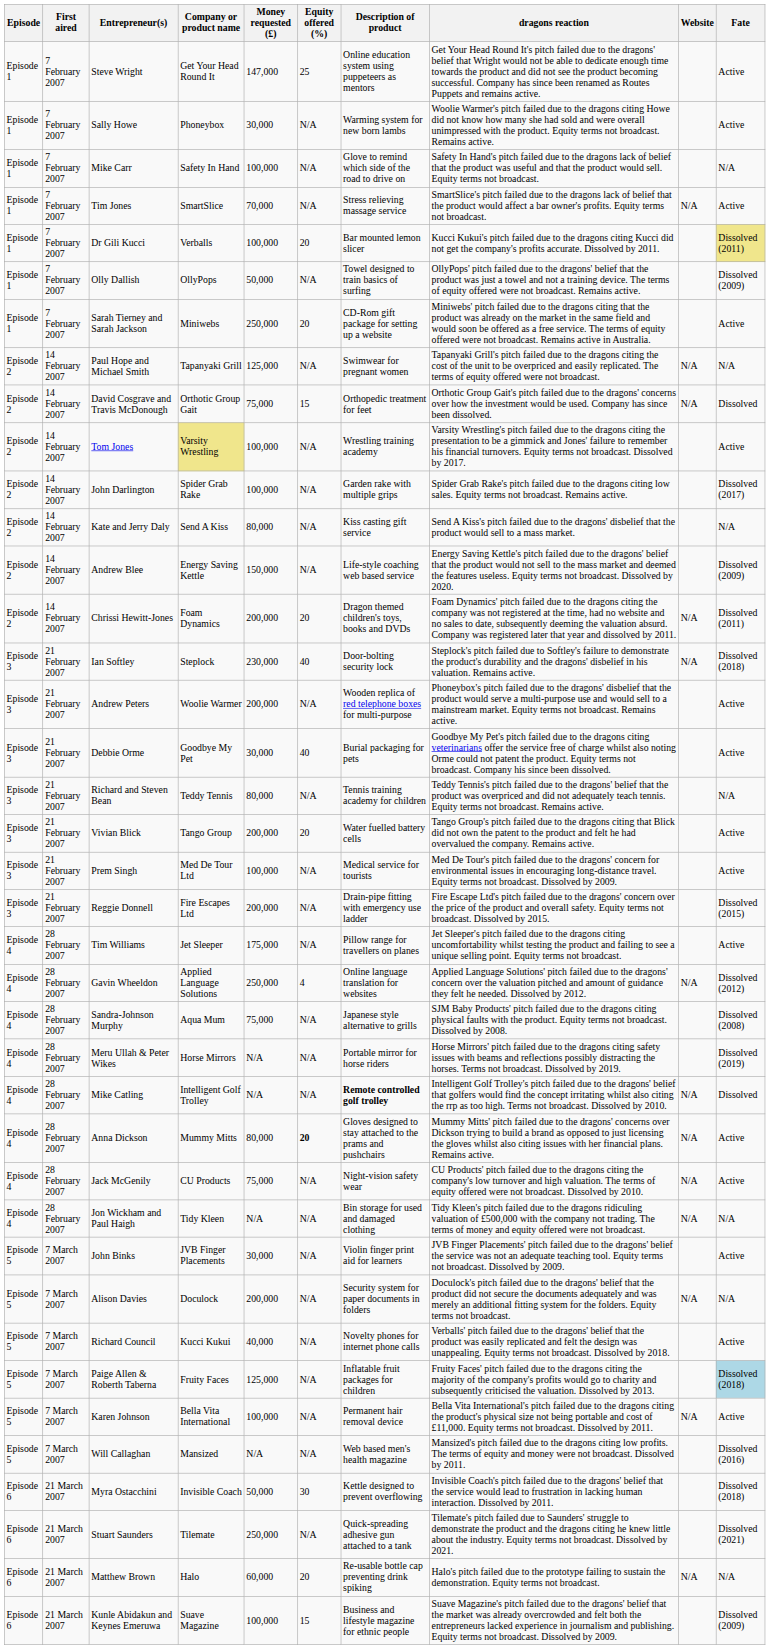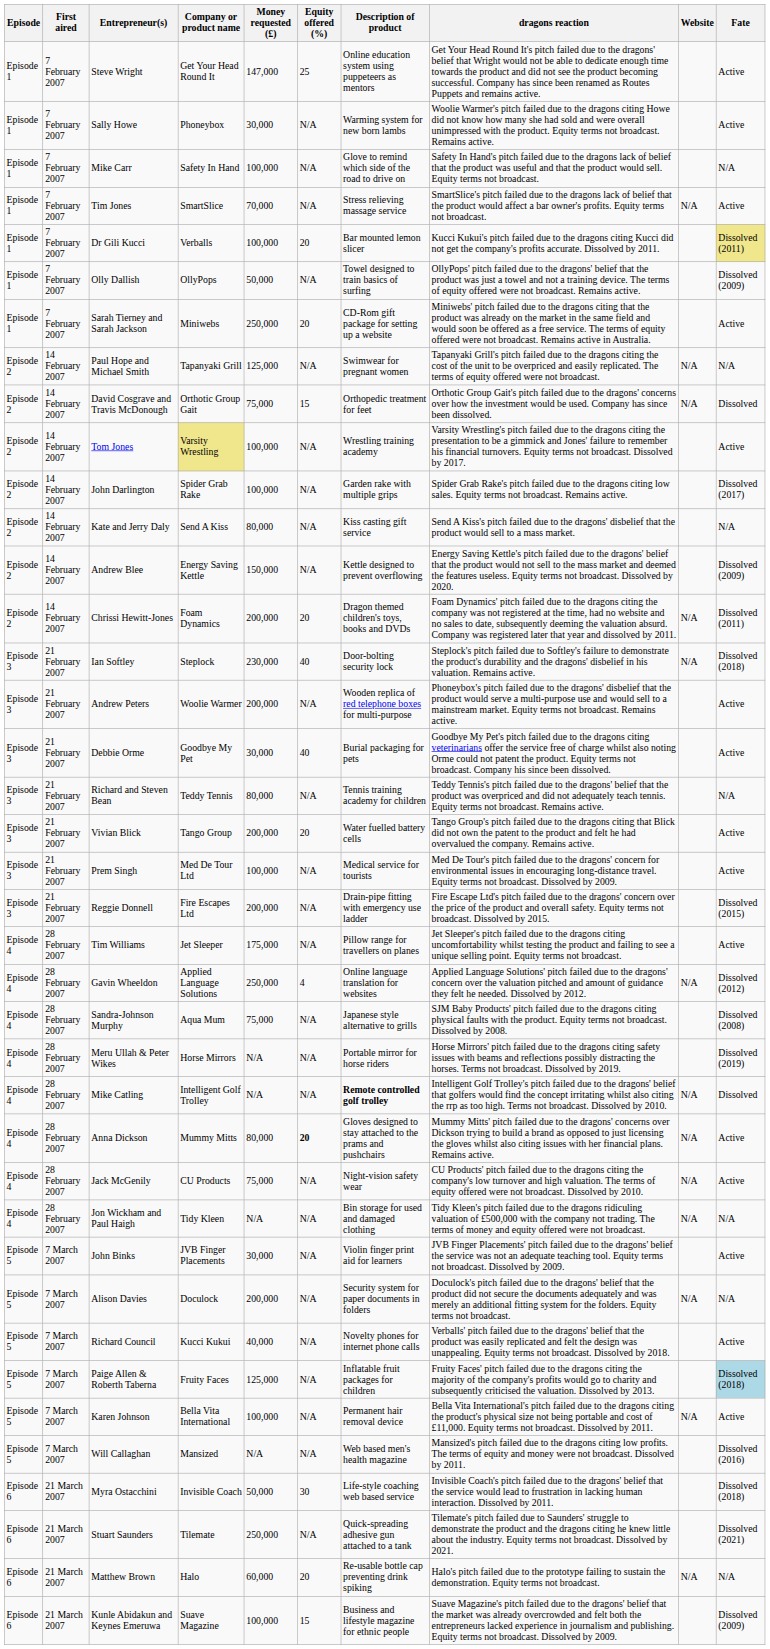Andrew Blee | Description of product: Life-style coaching web based service -> Kettle designed to prevent overflowing
Myra Ostacchini | Description of product: Kettle designed to prevent overflowing -> Life-style coaching web based service
